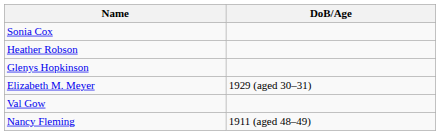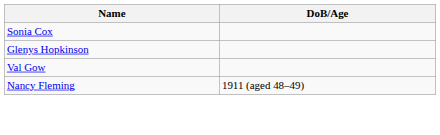- row: Heather Robson
- row: Elizabeth M. Meyer | 1929 (aged 30–31)
